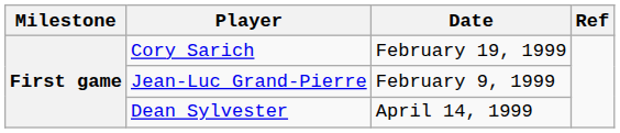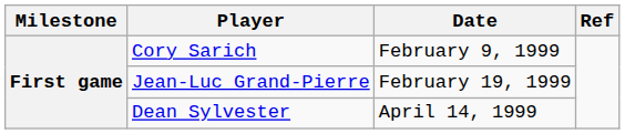Cory Sarich | Date: February 19, 1999 -> February 9, 1999
Jean-Luc Grand-Pierre | Date: February 9, 1999 -> February 19, 1999
